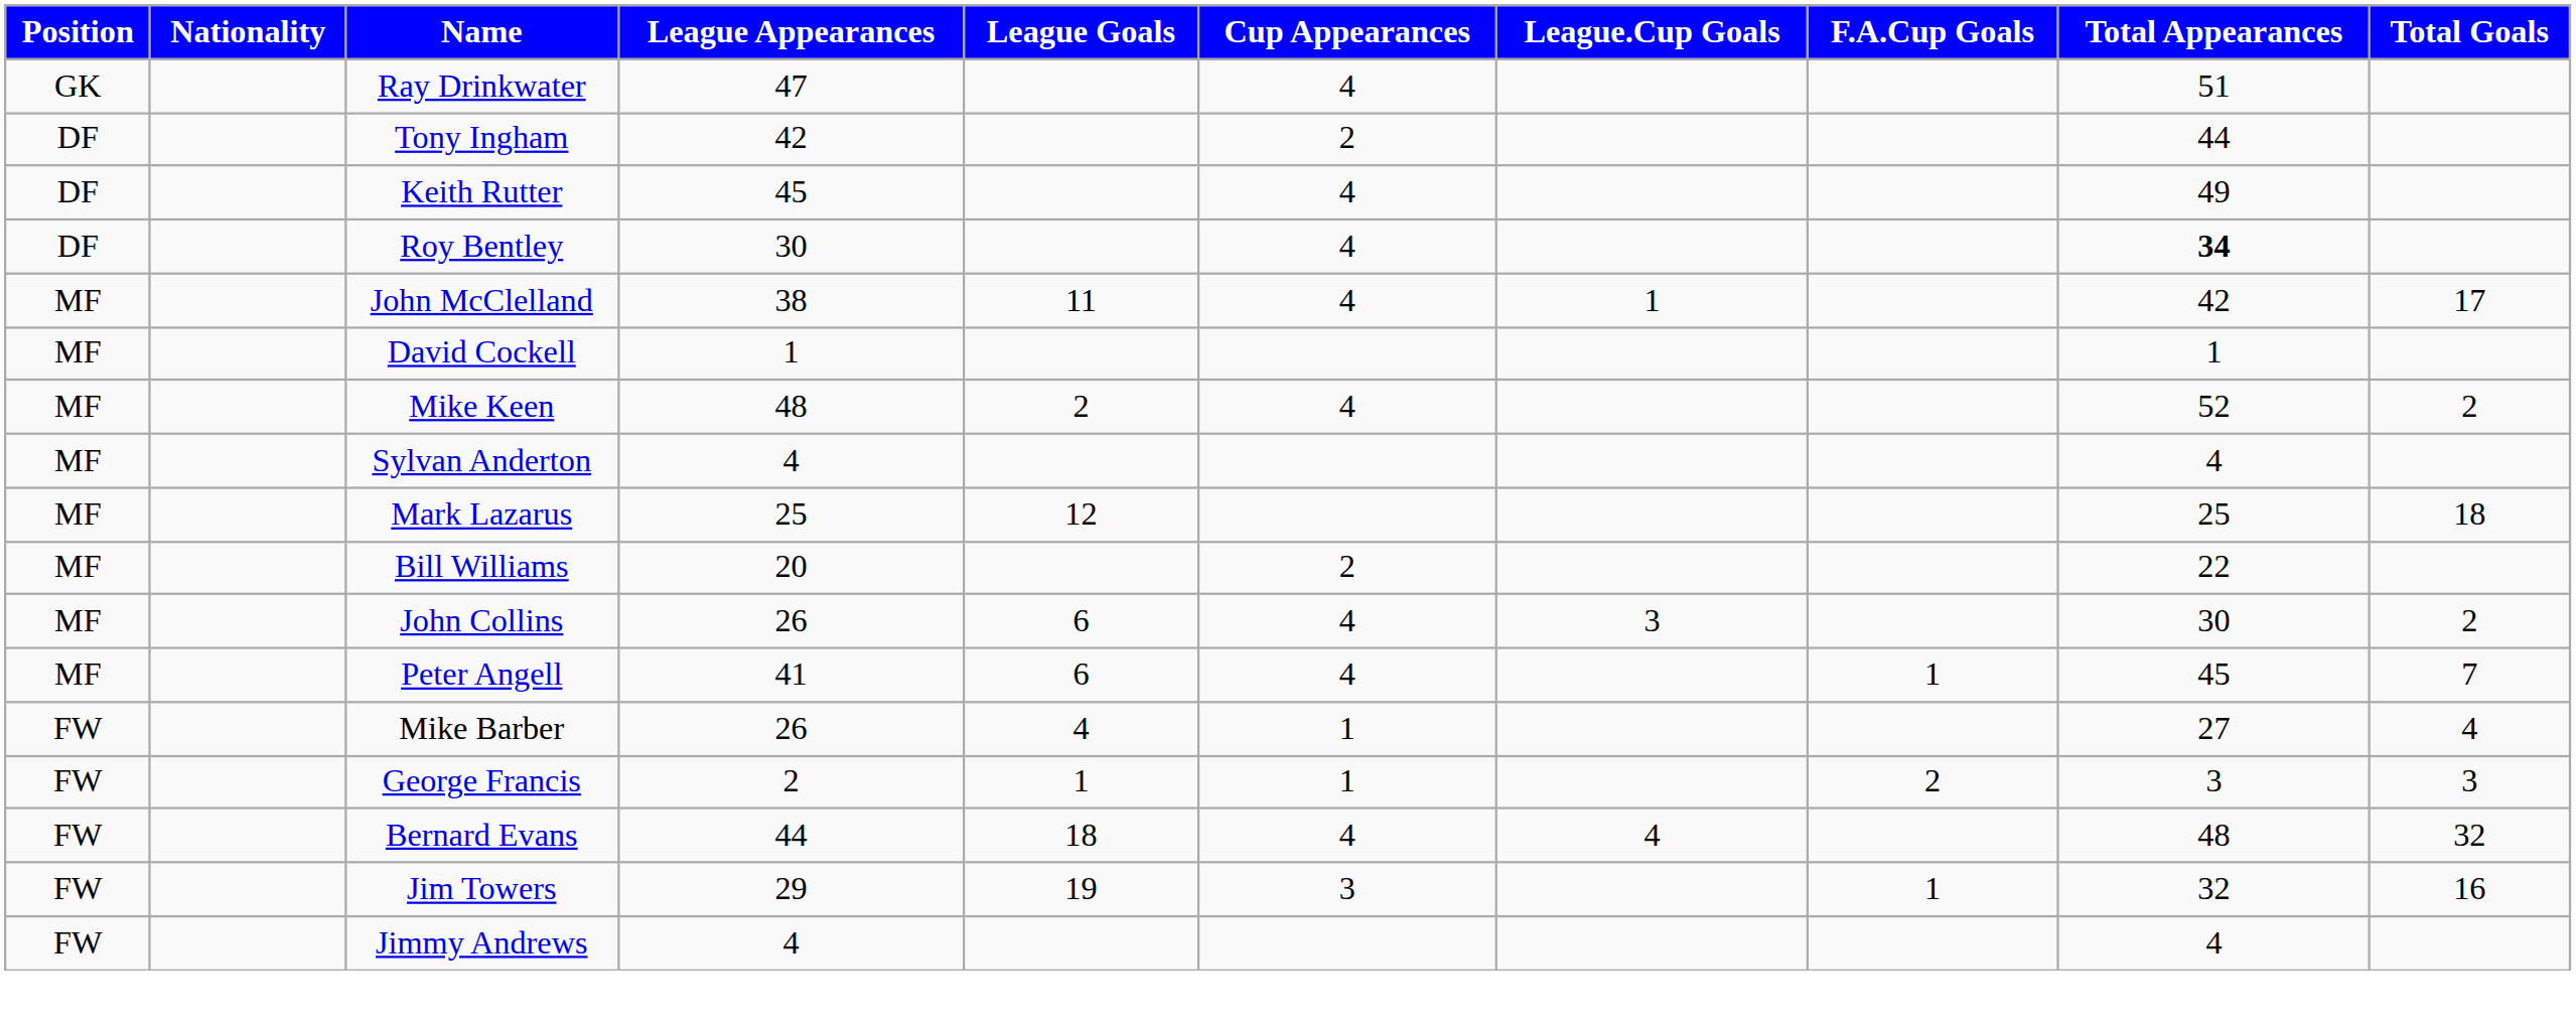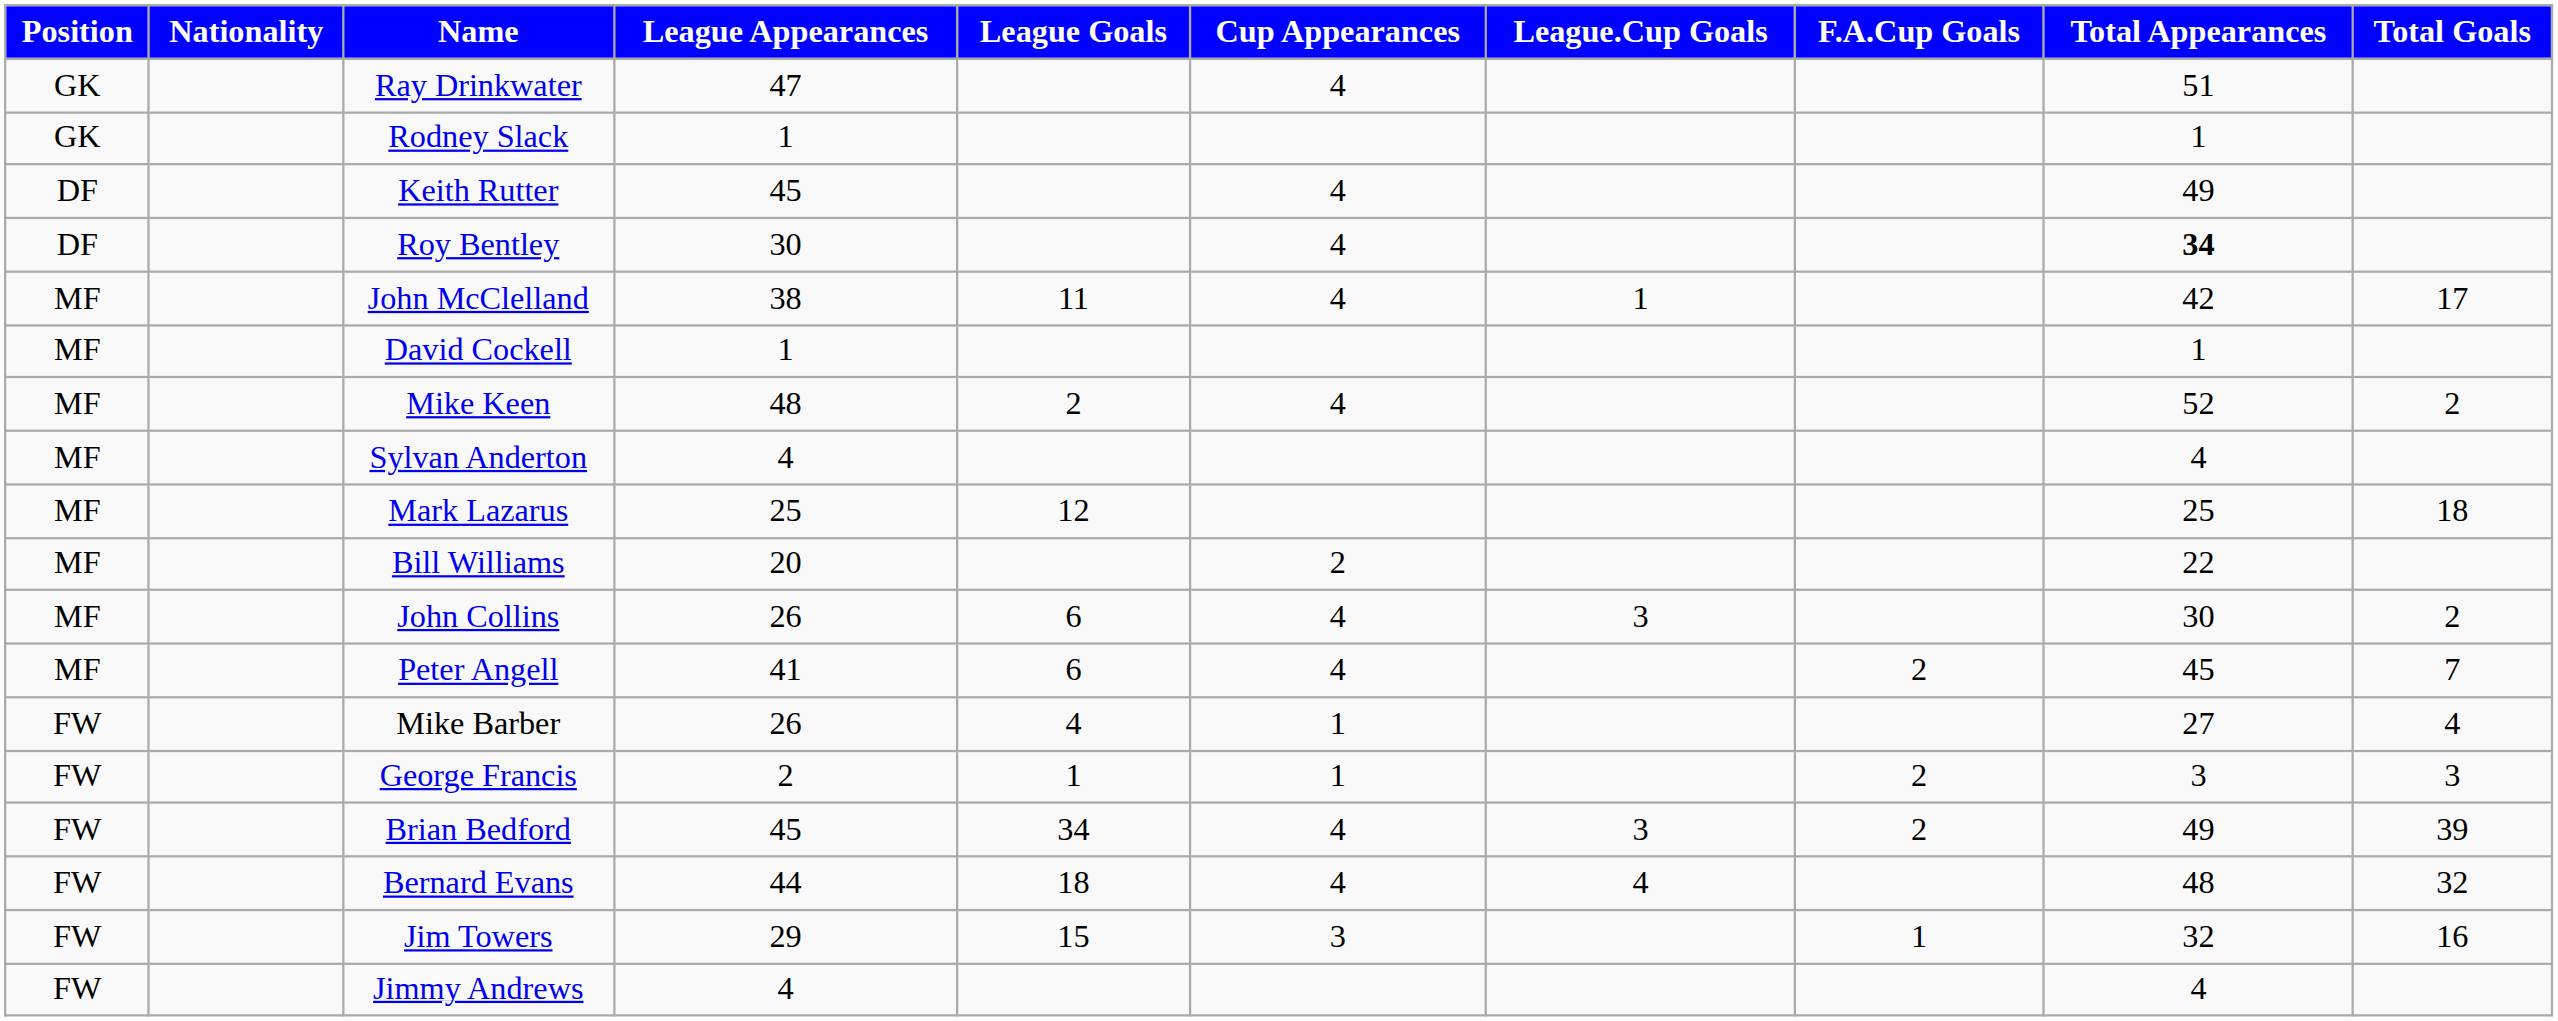+ row: GK | Rodney Slack | 1 | 1
- row: DF | Tony Ingham | 42 | 2 | 44
Peter Angell | F.A.Cup Goals: 1 -> 2
+ row: FW | Brian Bedford | 45 | 34 | 4 | 3 | 2 | 49 | 39
Jim Towers | League Goals: 19 -> 15
